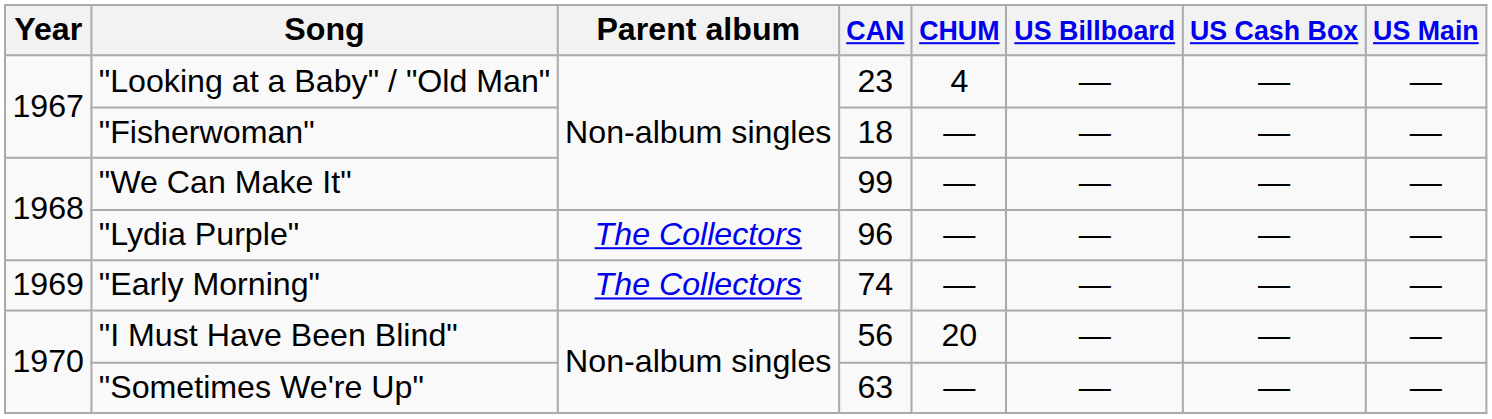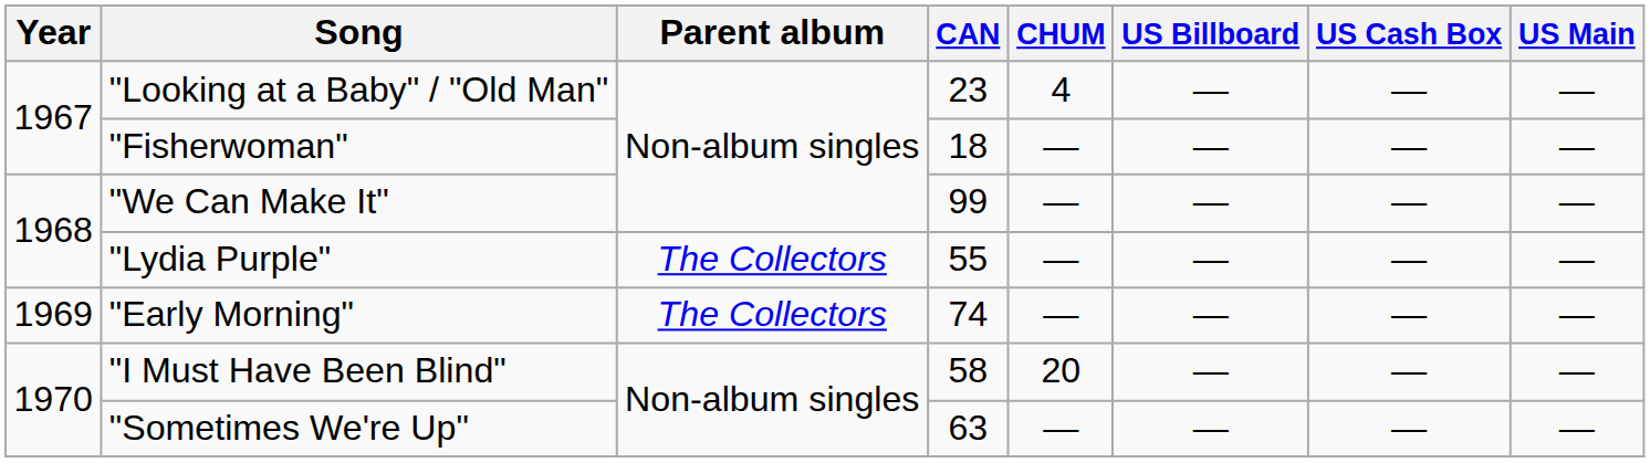"Lydia Purple" | CAN: 96 -> 55
"I Must Have Been Blind" | CAN: 56 -> 58
